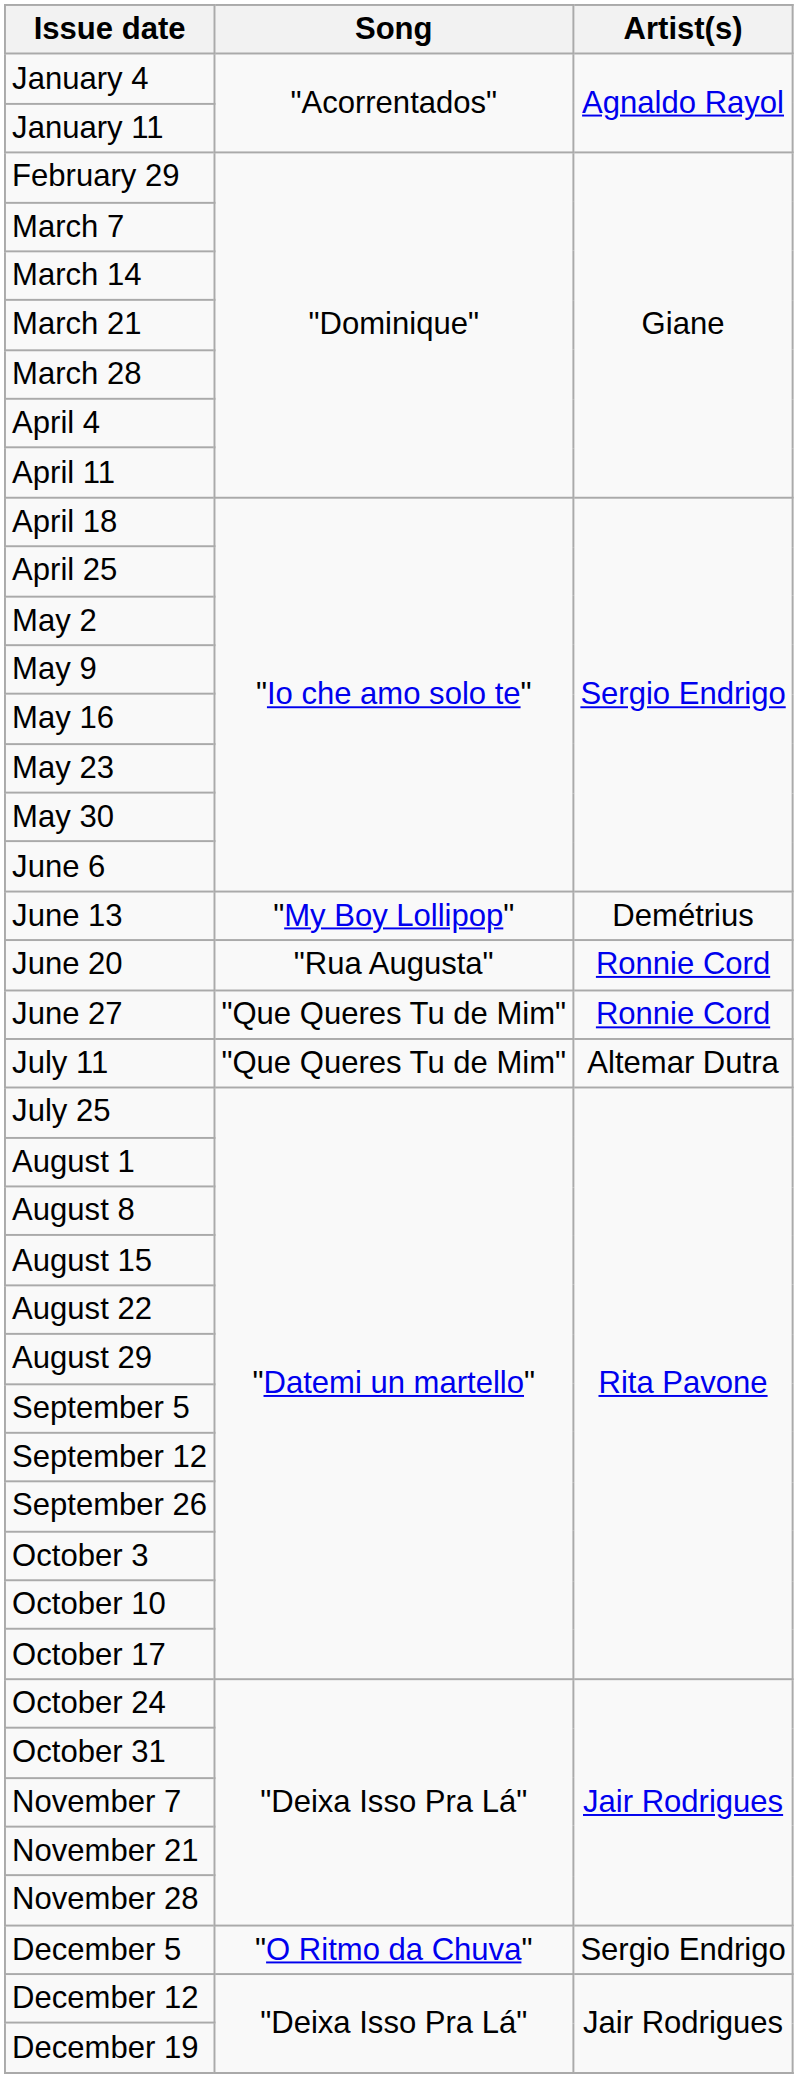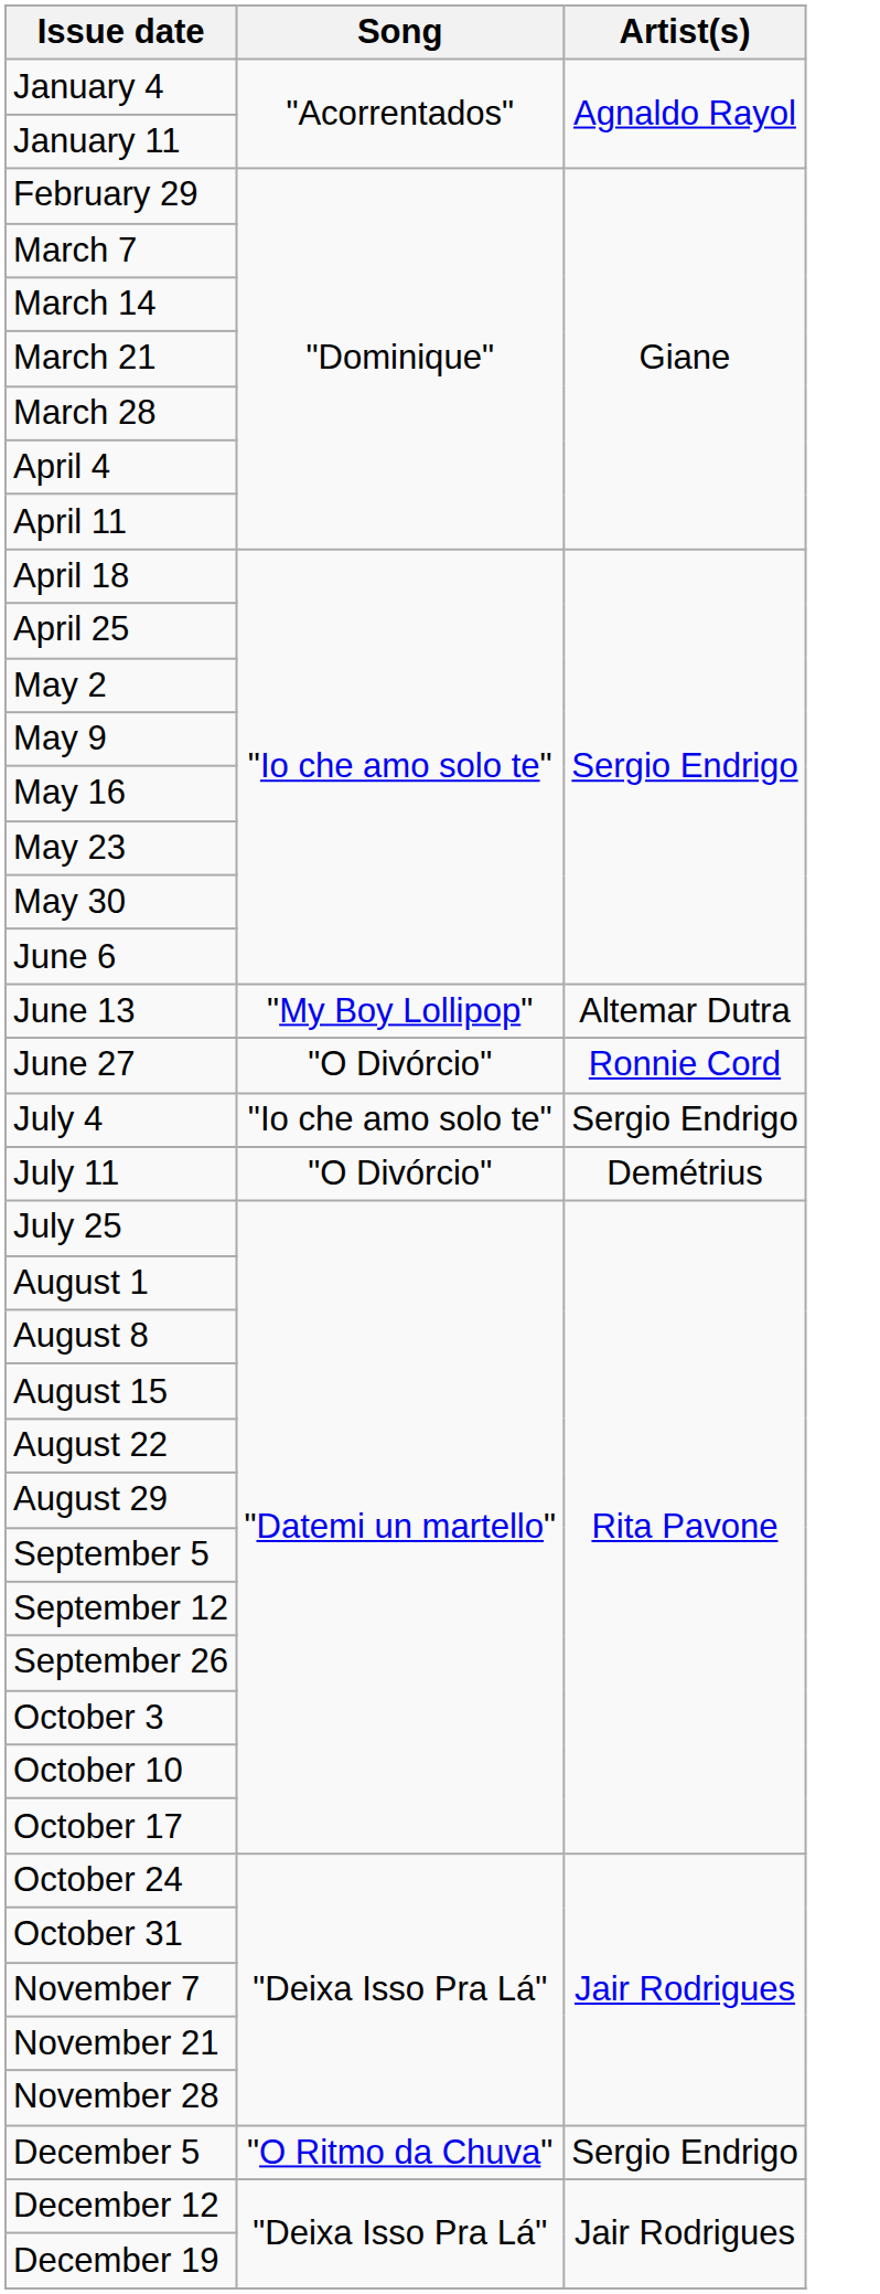June 13 | Artist(s): Demétrius -> Altemar Dutra
- row: June 20 | "Rua Augusta" | Ronnie Cord
June 27 | Song: "Que Queres Tu de Mim" -> "O Divórcio"
+ row: July 4 | "Io che amo solo te" | Sergio Endrigo
July 11 | Song: "Que Queres Tu de Mim" -> "O Divórcio"
July 11 | Artist(s): Altemar Dutra -> Demétrius
